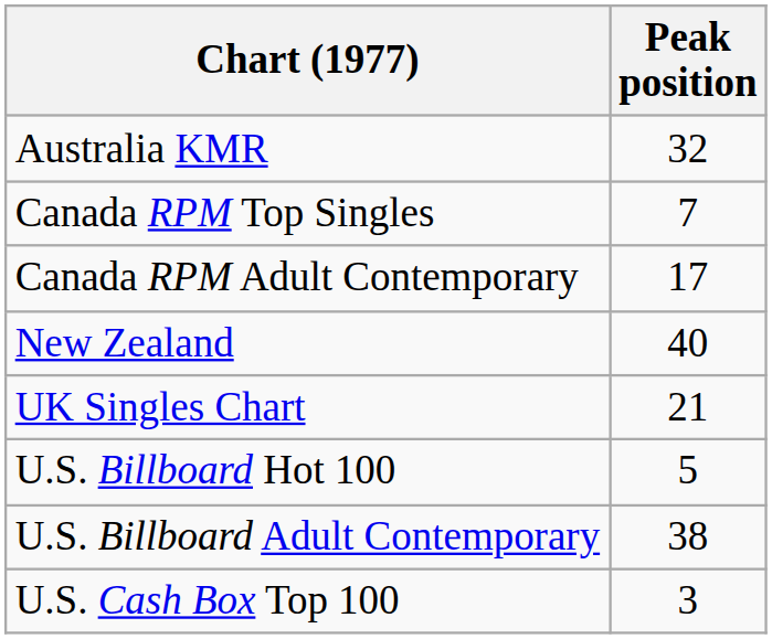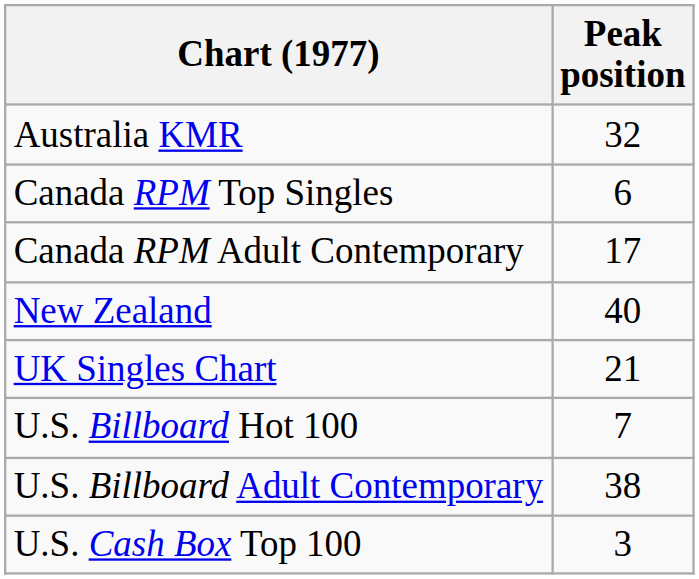Canada RPM Top Singles | Peak position: 7 -> 6
U.S. Billboard Hot 100 | Peak position: 5 -> 7
